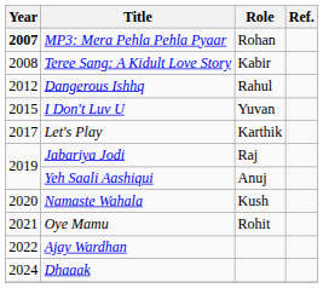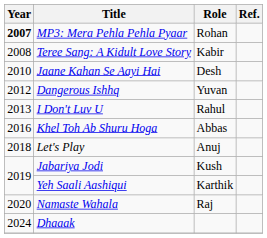+ row: 2010 | Jaane Kahan Se Aayi Hai | Desh
Dangerous Ishhq | Role: Rahul -> Yuvan
I Don't Luv U | Year: 2015 -> 2013
I Don't Luv U | Role: Yuvan -> Rahul
+ row: 2016 | Khel Toh Ab Shuru Hoga | Abbas
Let's Play | Year: 2017 -> 2018
Let's Play | Role: Karthik -> Anuj
Jabariya Jodi | Role: Raj -> Kush
Yeh Saali Aashiqui | Role: Anuj -> Karthik
Namaste Wahala | Role: Kush -> Raj
- row: 2021 | Oye Mamu | Rohit
- row: 2022 | Ajay Wardhan
